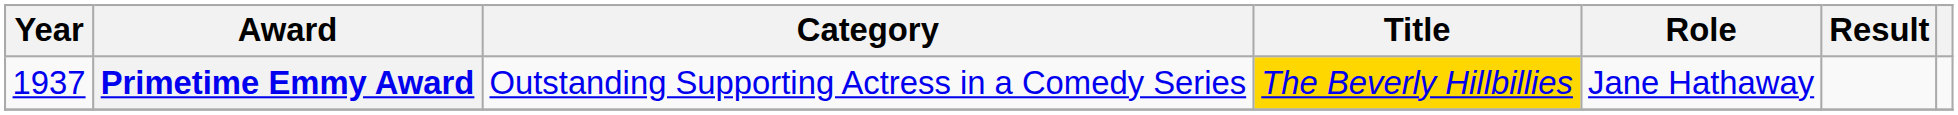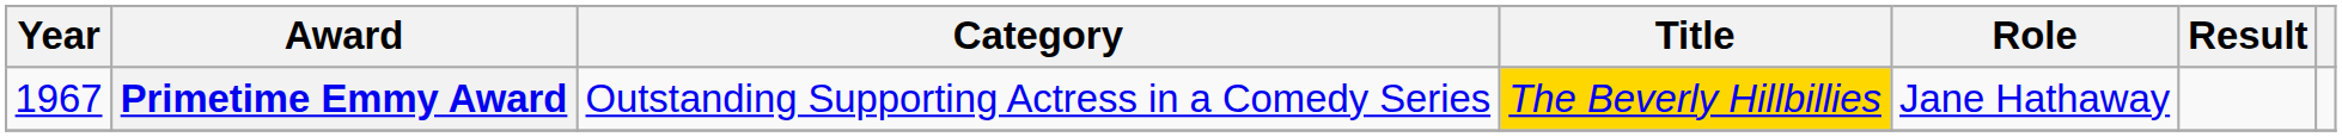Primetime Emmy Award | Year: 1937 -> 1967
